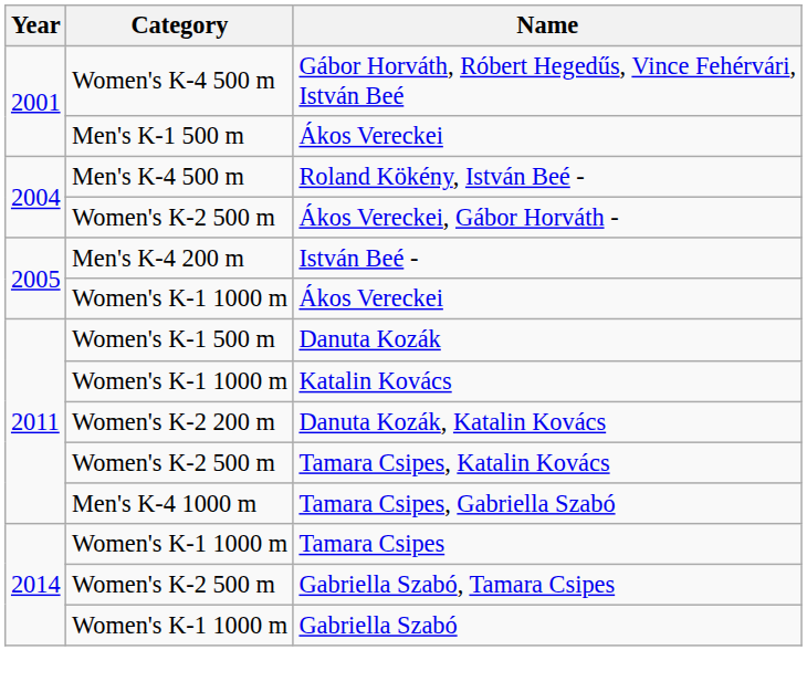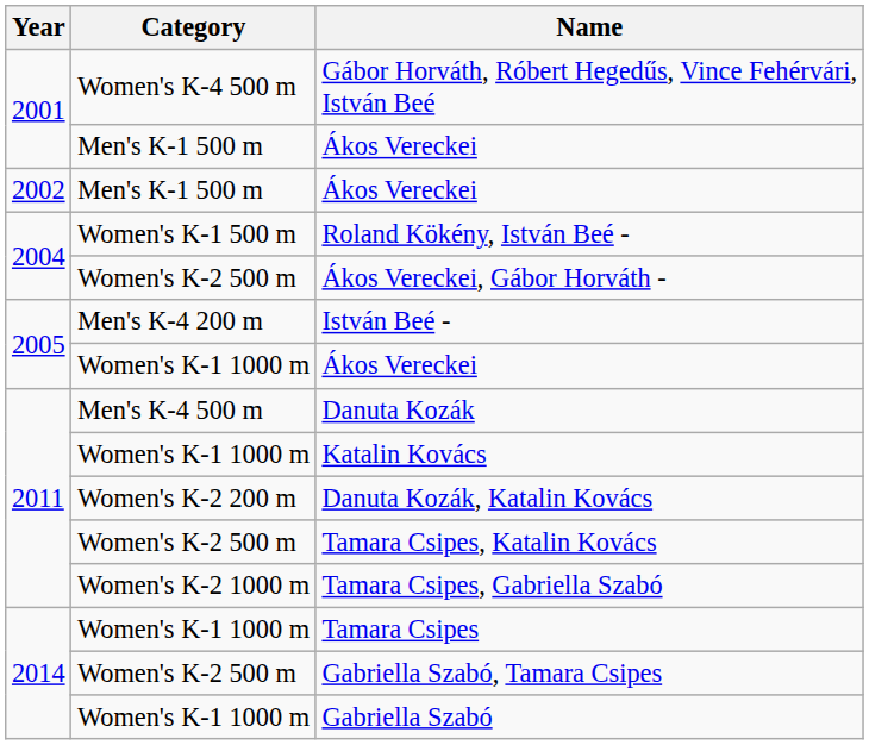+ row: 2002 | Men's K-1 500 m | Ákos Vereckei
Roland Kökény, István Beé - | Category: Men's K-4 500 m -> Women's K-1 500 m
Danuta Kozák | Category: Women's K-1 500 m -> Men's K-4 500 m
Tamara Csipes, Gabriella Szabó | Category: Men's K-4 1000 m -> Women's K-2 1000 m
